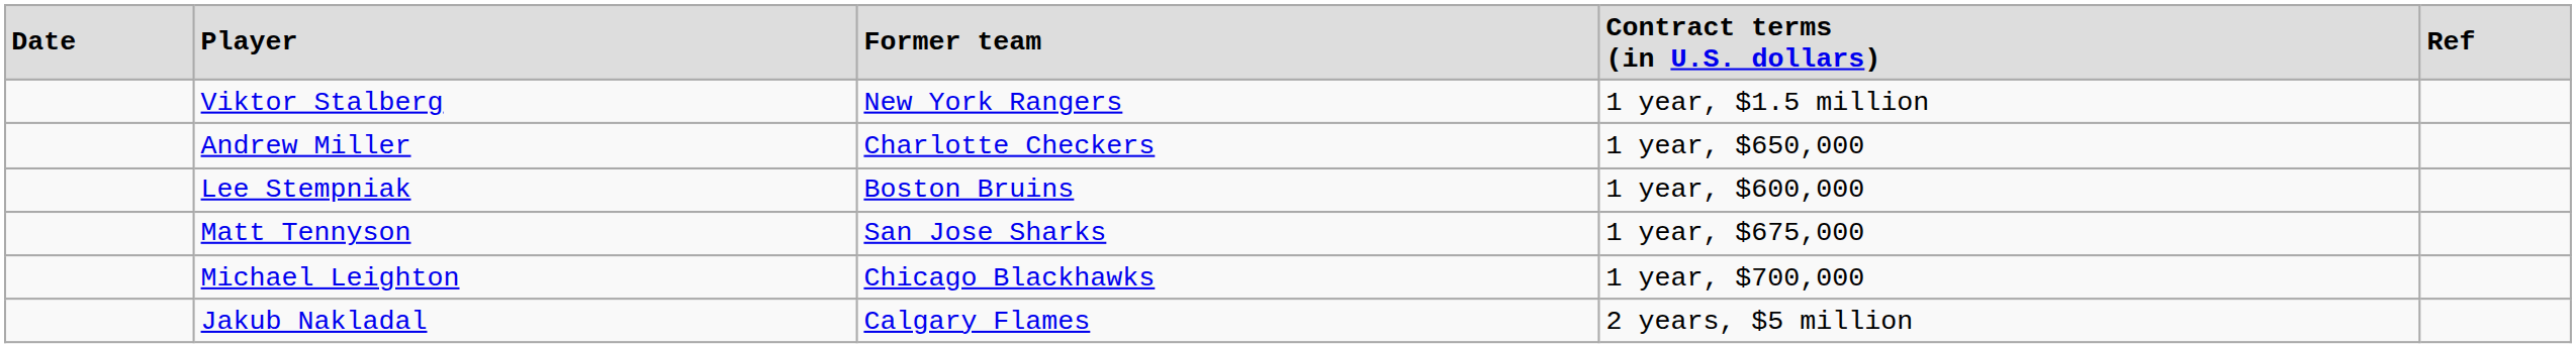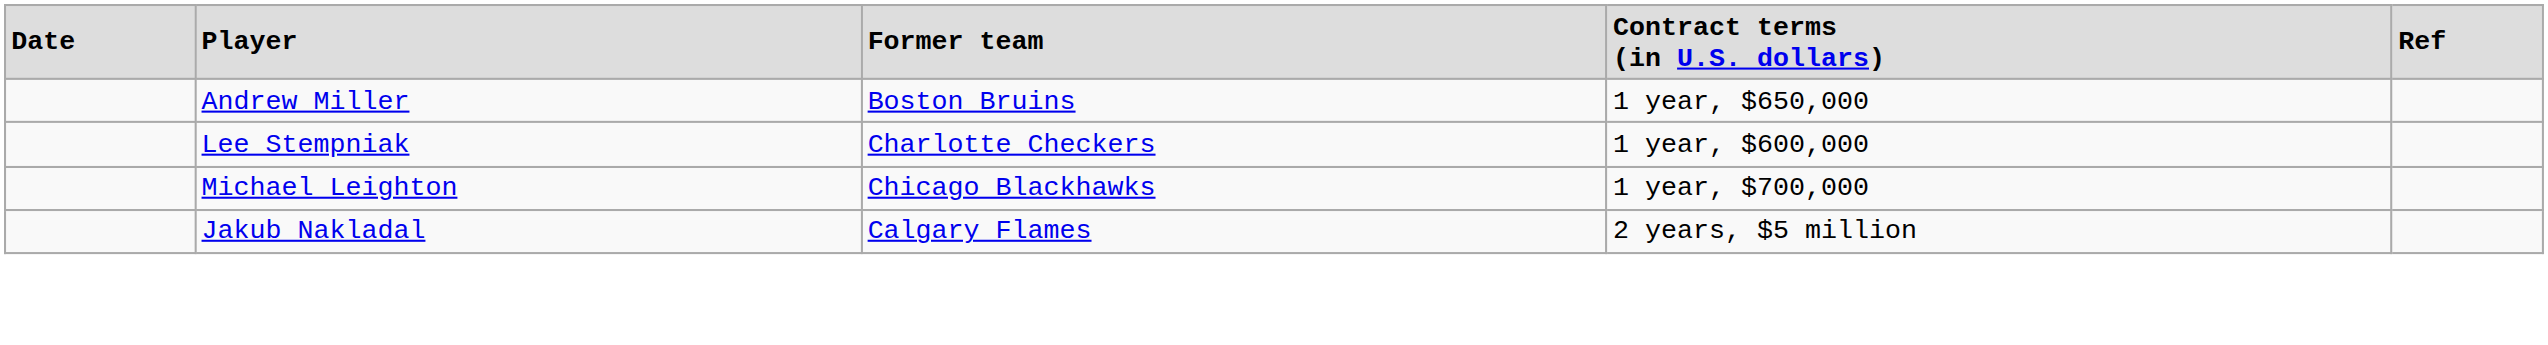- row: Viktor Stalberg | New York Rangers | 1 year, $1.5 million
Andrew Miller | column 3: Charlotte Checkers -> Boston Bruins
Lee Stempniak | column 3: Boston Bruins -> Charlotte Checkers
- row: Matt Tennyson | San Jose Sharks | 1 year, $675,000
